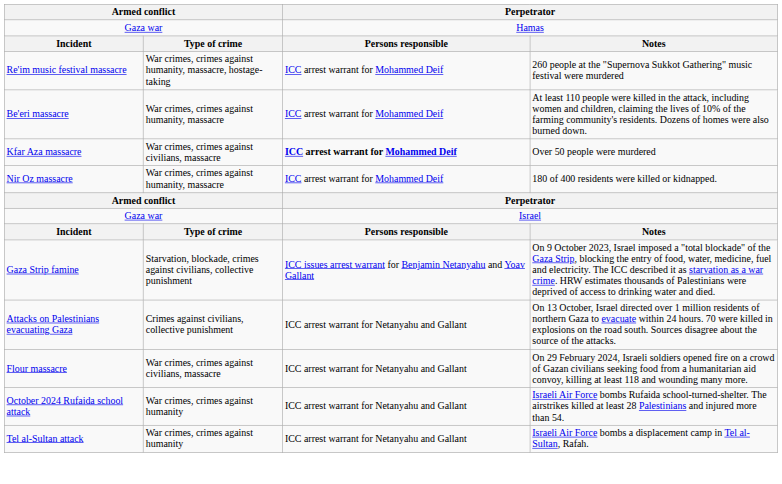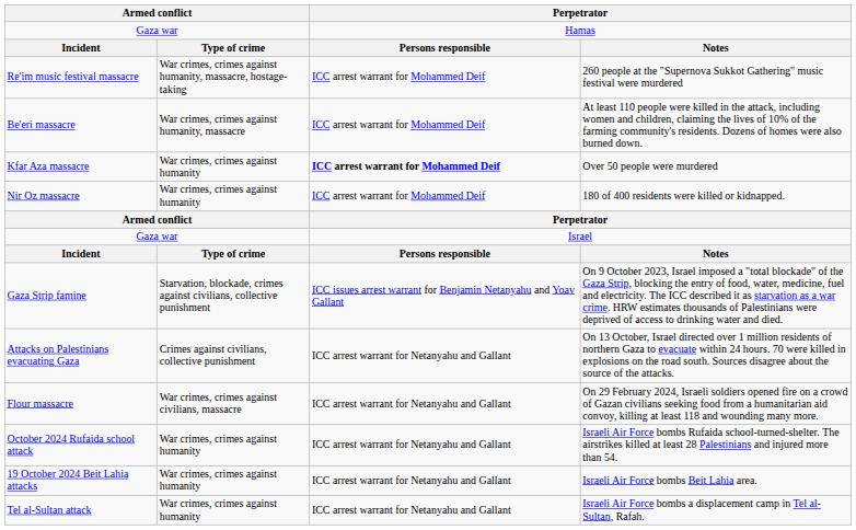Over 50 people were murdered | column 2: War crimes, crimes against civilians, massacre -> War crimes, crimes against humanity
180 of 400 residents were killed or kidnapped. | column 2: War crimes, crimes against humanity, massacre -> War crimes, crimes against humanity
+ row: 19 October 2024 Beit Lahia attacks | War crimes, crimes against humanity | ICC arrest warrant for Netanyahu and Gallant | Israeli Air Force bombs Beit Lahia area.
